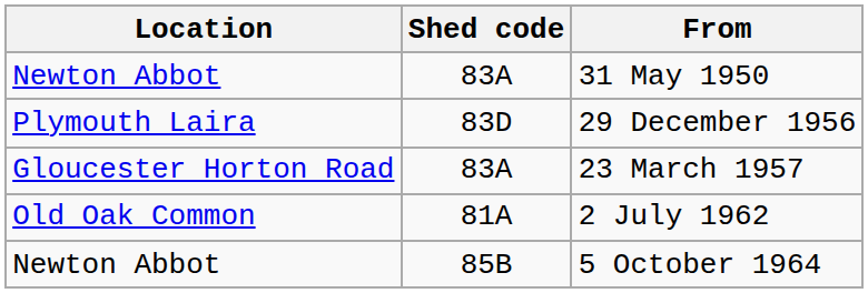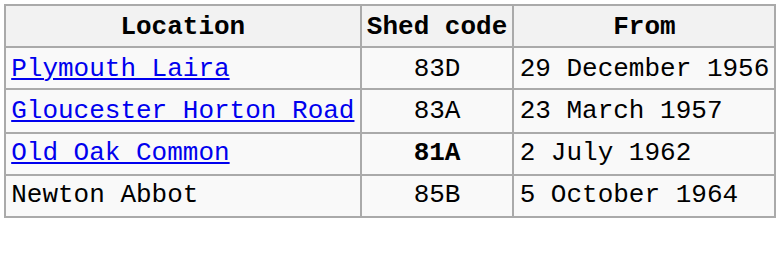- row: Newton Abbot | 83A | 31 May 1950
2 July 1962 | Shed code: normal -> bold
